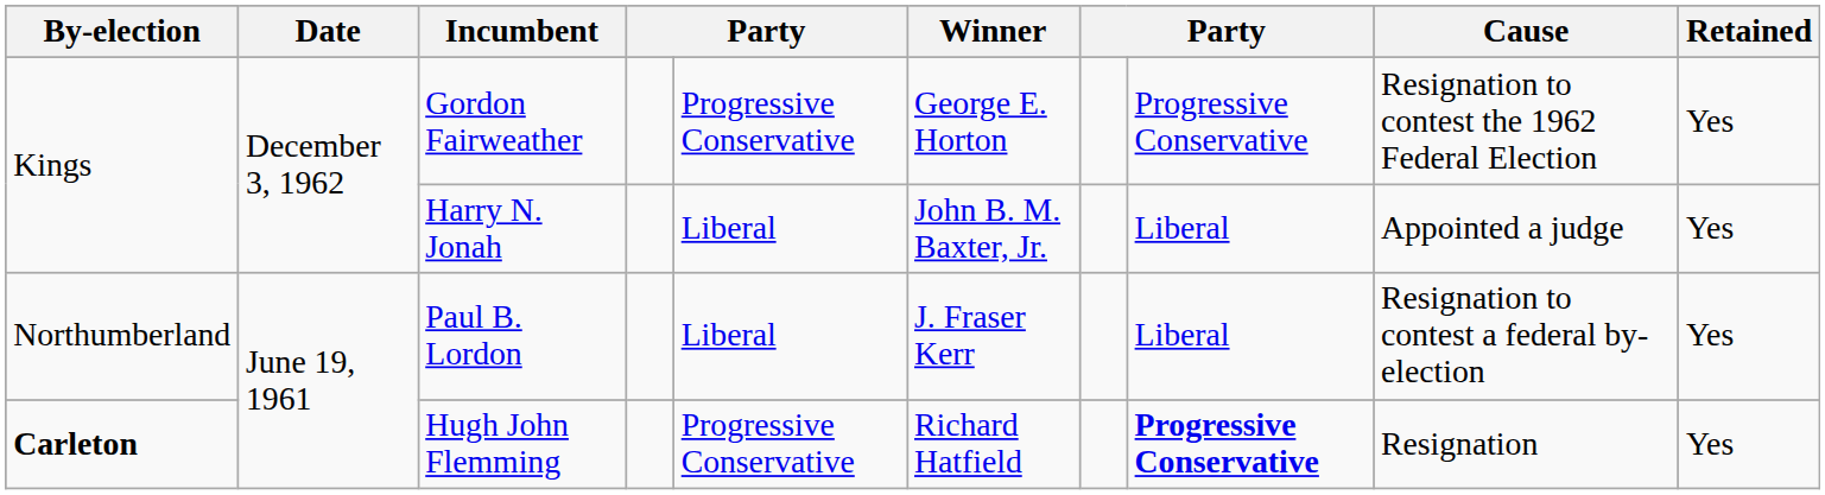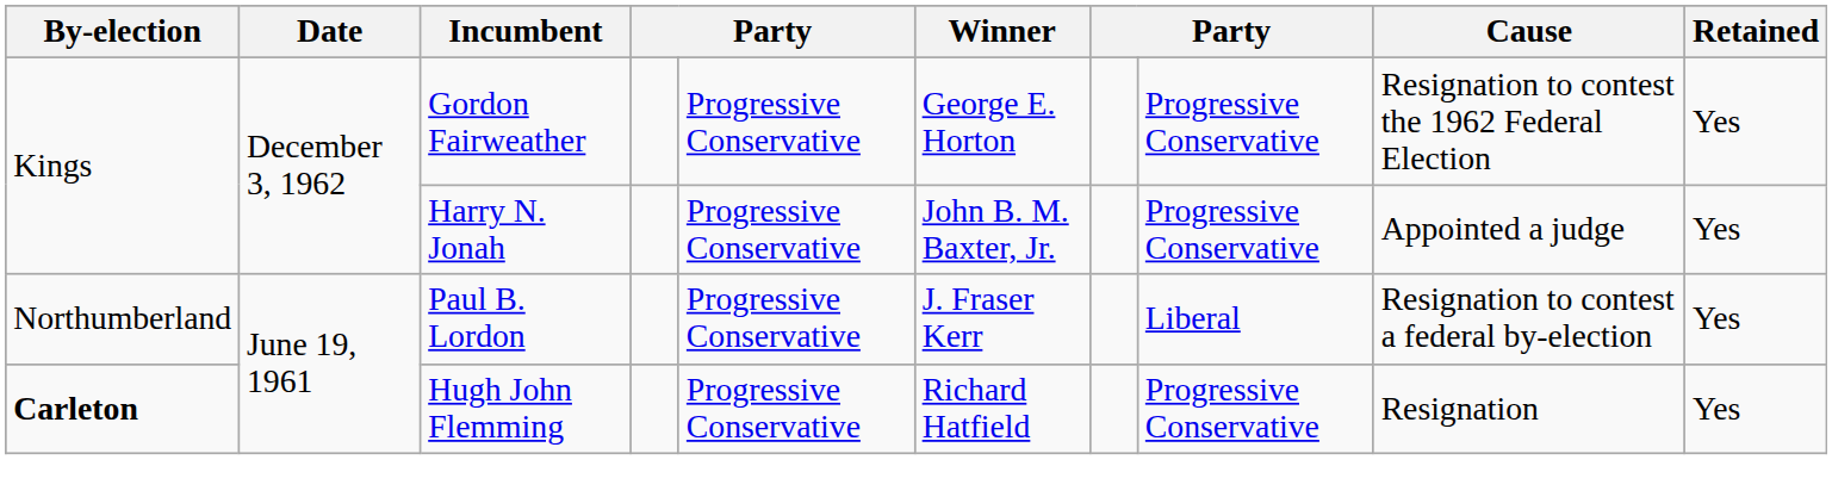Harry N. Jonah | column 5: Liberal -> Progressive Conservative
Harry N. Jonah | column 8: Liberal -> Progressive Conservative
Paul B. Lordon | column 5: Liberal -> Progressive Conservative
Hugh John Flemming | column 8: bold -> normal
